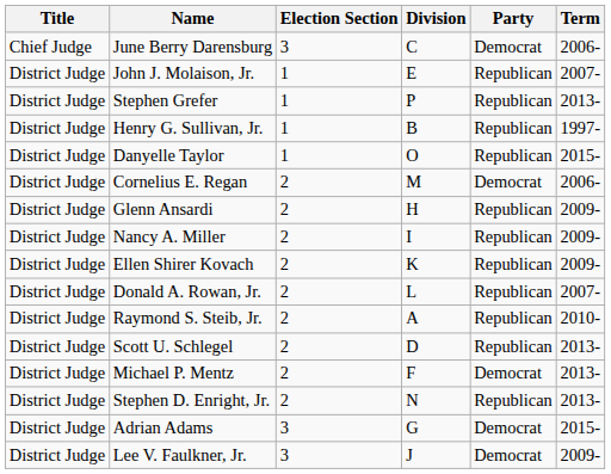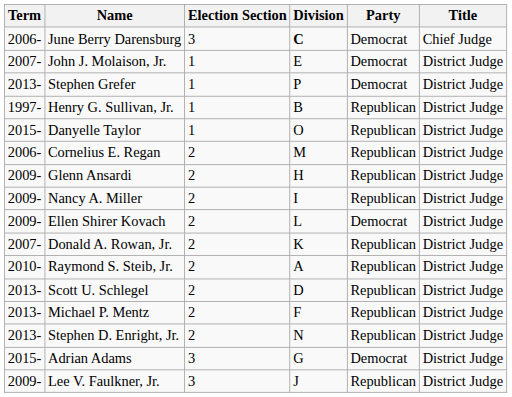columns swapped: Title <-> Term
June Berry Darensburg | Division: normal -> bold
John J. Molaison, Jr. | Party: Republican -> Democrat
Stephen Grefer | Party: Republican -> Democrat
Cornelius E. Regan | Party: Democrat -> Republican
Ellen Shirer Kovach | Division: K -> L
Ellen Shirer Kovach | Party: Republican -> Democrat
Donald A. Rowan, Jr. | Division: L -> K
Michael P. Mentz | Party: Democrat -> Republican
Lee V. Faulkner, Jr. | Party: Democrat -> Republican
